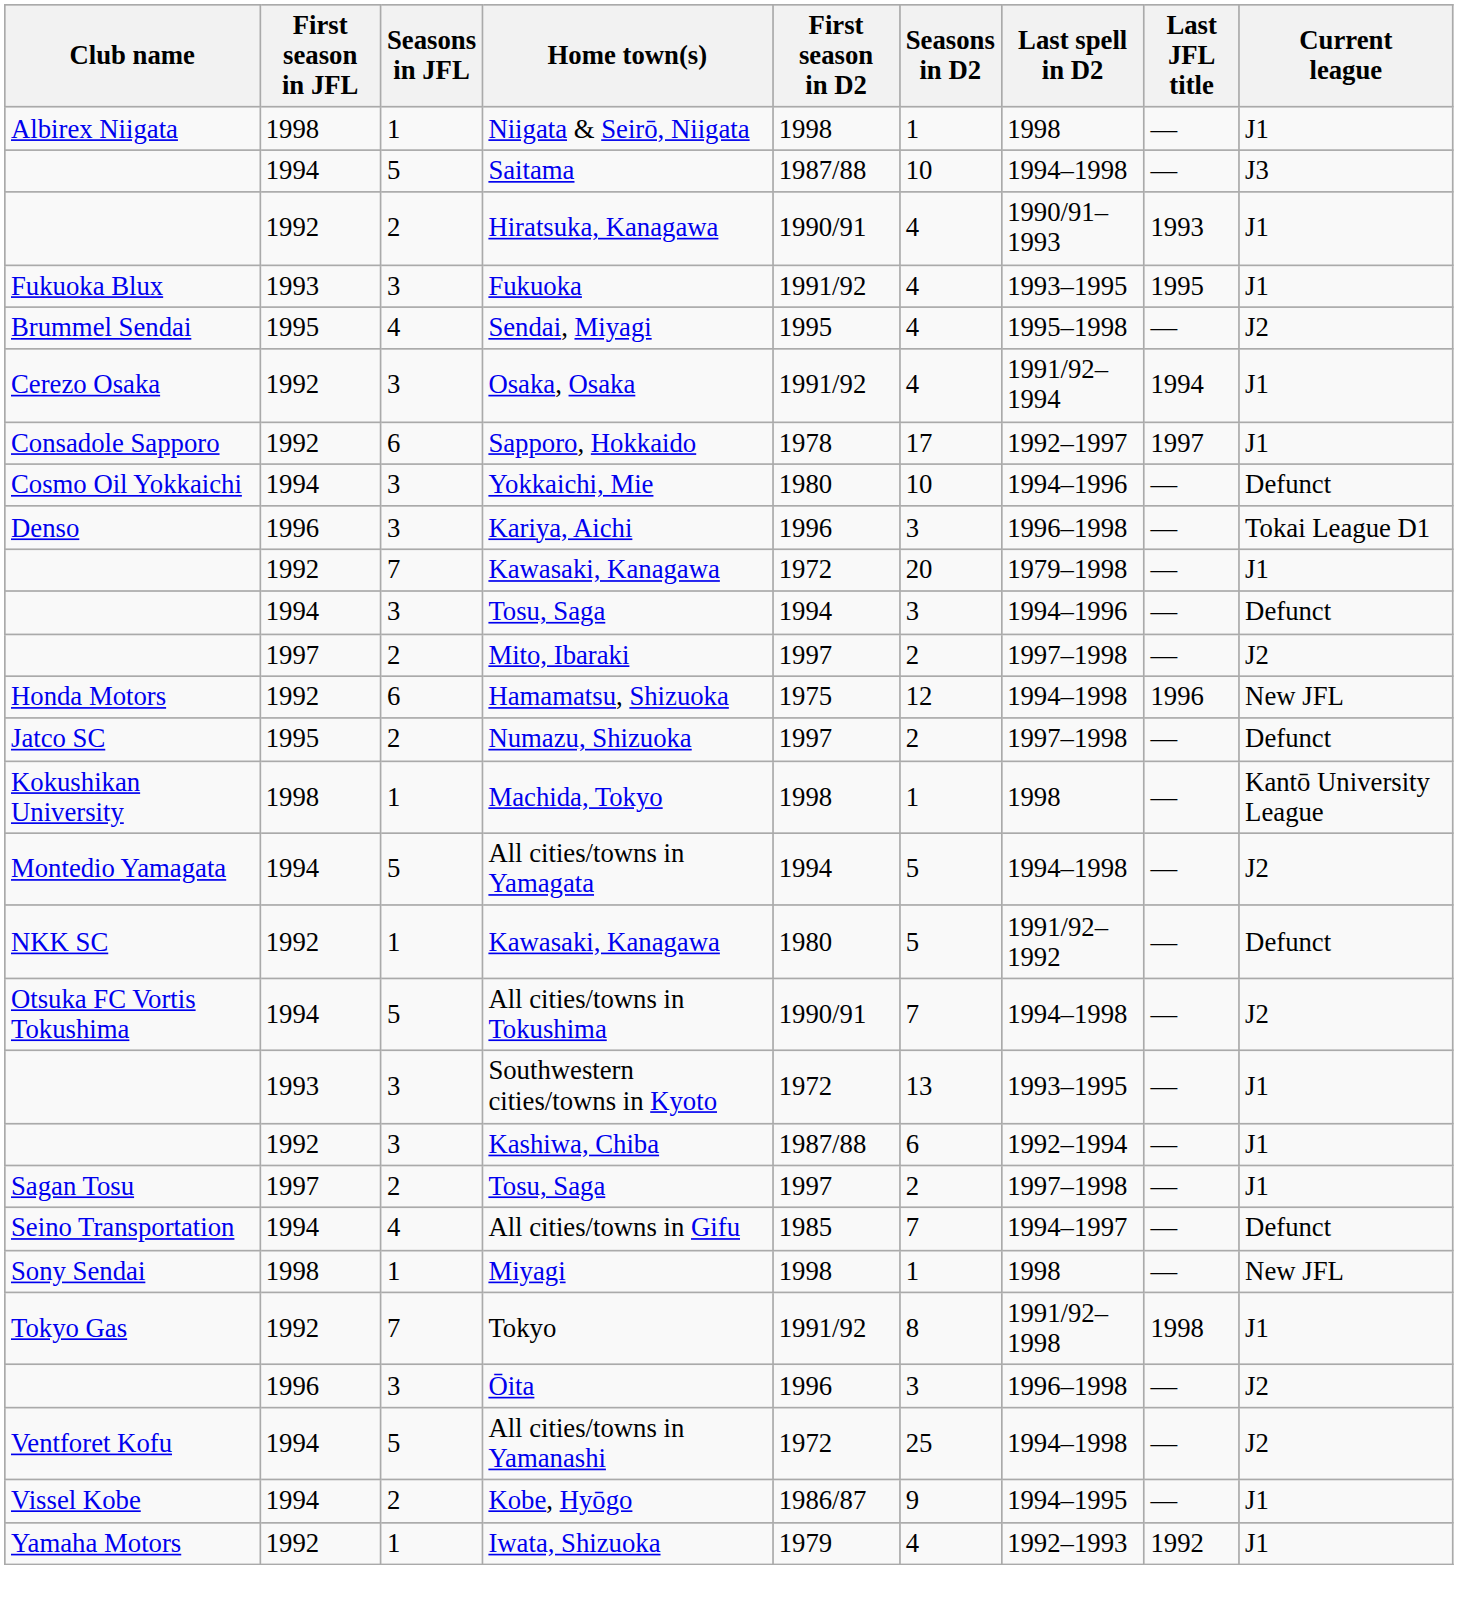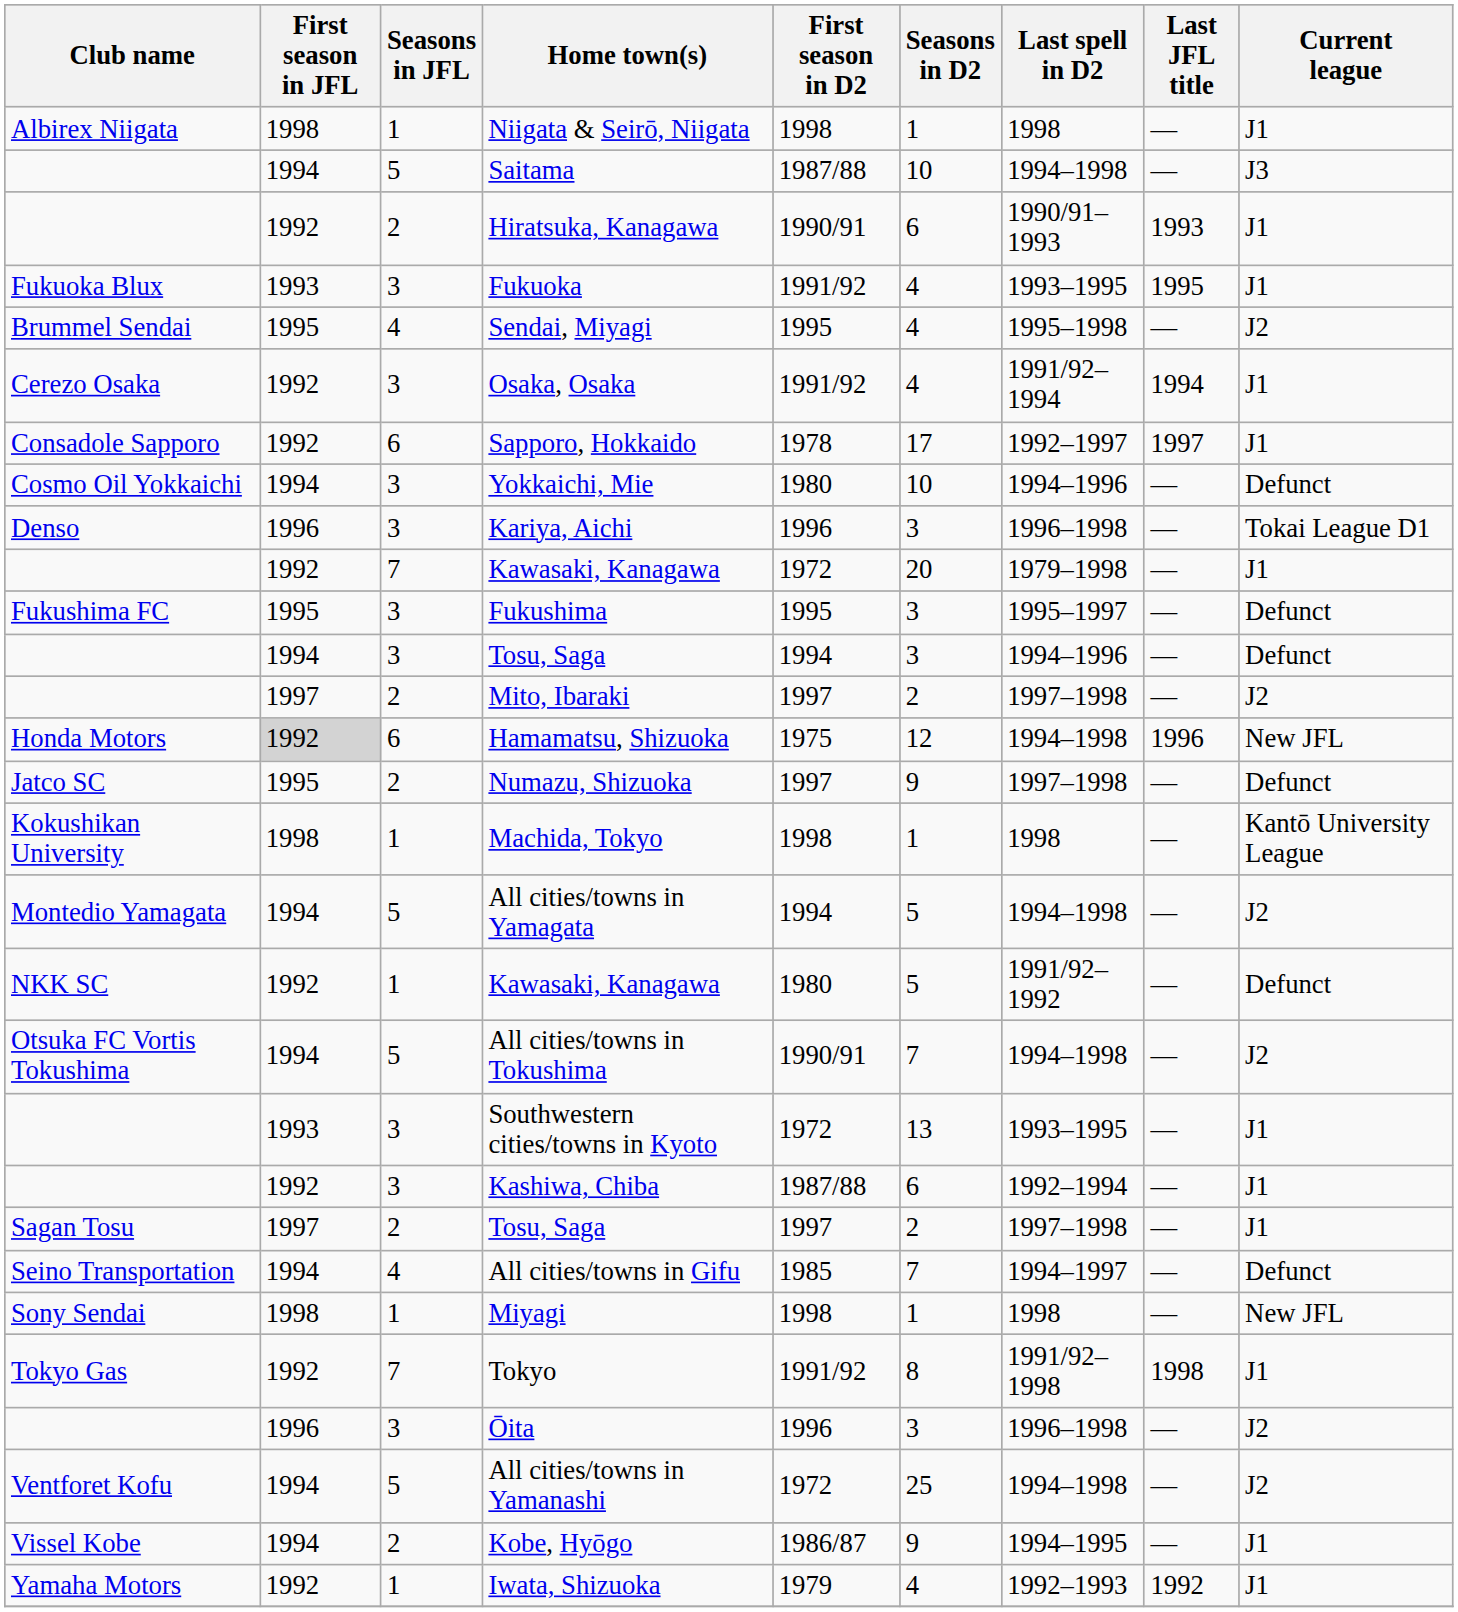Hiratsuka, Kanagawa | Seasons in D2: 4 -> 6
+ row: Fukushima FC | 1995 | 3 | Fukushima | 1995 | 3 | 1995–1997 | — | Defunct
Hamamatsu, Shizuoka | First season in JFL: no background -> lightgrey background
Numazu, Shizuoka | Seasons in D2: 2 -> 9
